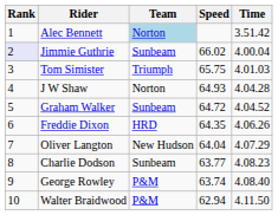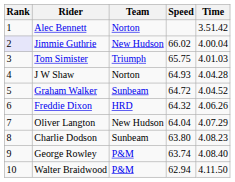Alec Bennett | Team: lightblue background -> no background
Jimmie Guthrie | Team: Sunbeam -> New Hudson
Freddie Dixon | Speed: 64.35 -> 64.32
Charlie Dodson | Speed: 63.77 -> 63.80
